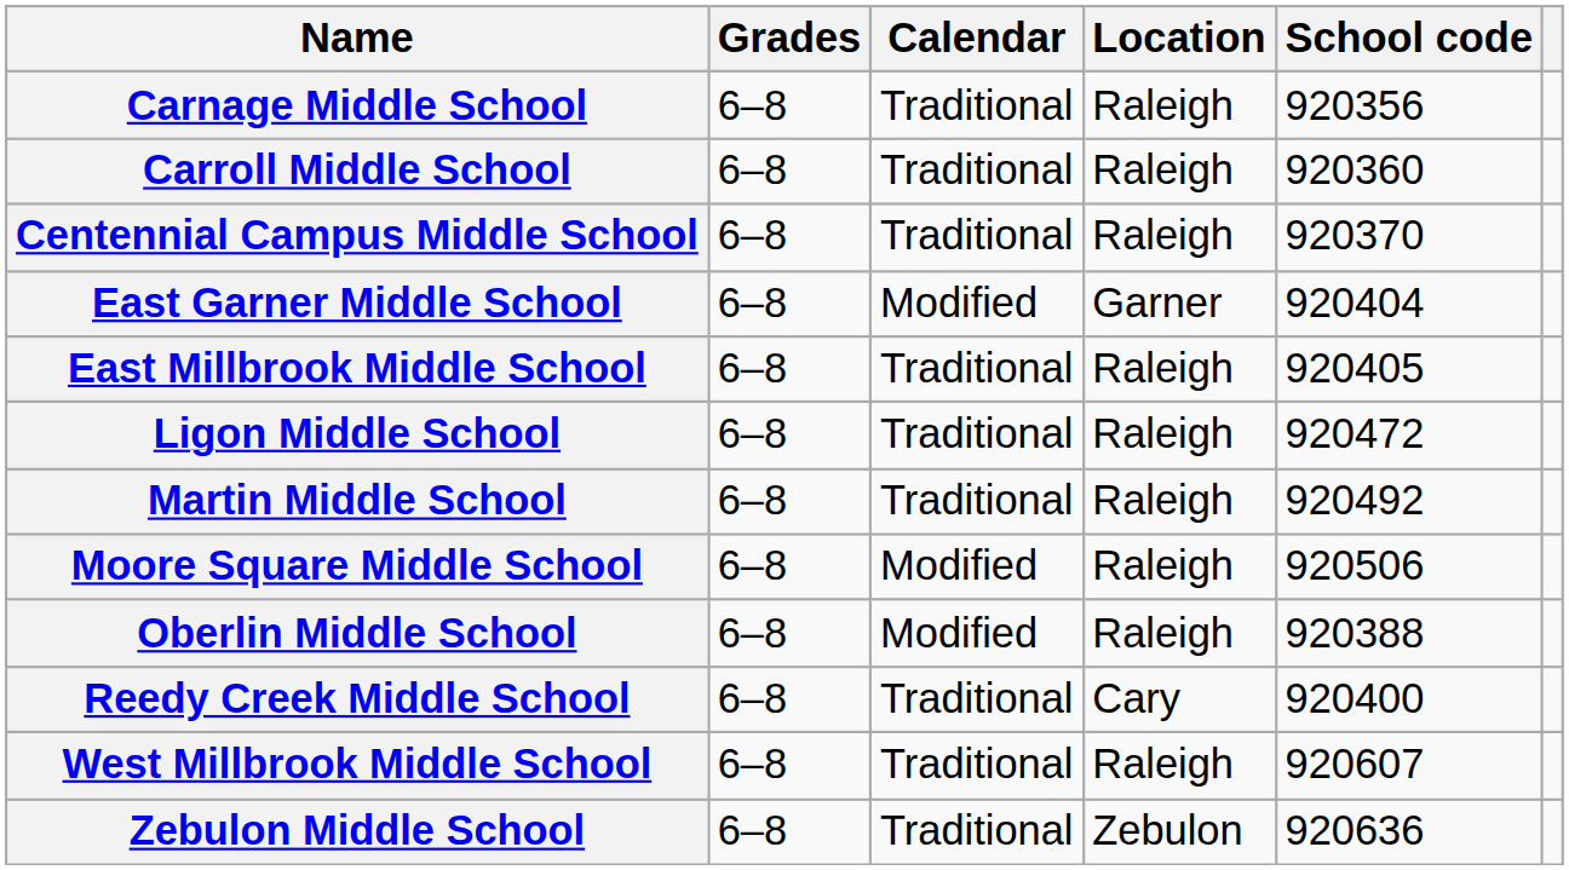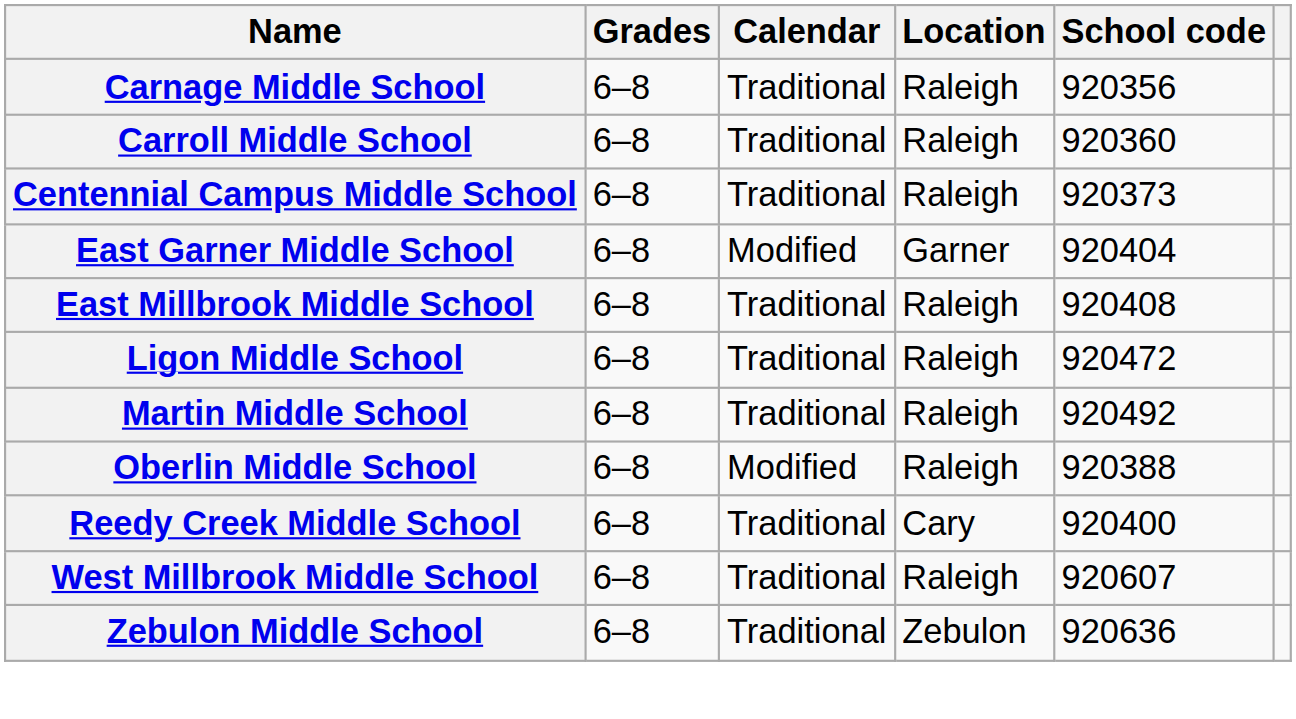Centennial Campus Middle School | School code: 920370 -> 920373
East Millbrook Middle School | School code: 920405 -> 920408
- row: Moore Square Middle School | 6–8 | Modified | Raleigh | 920506
